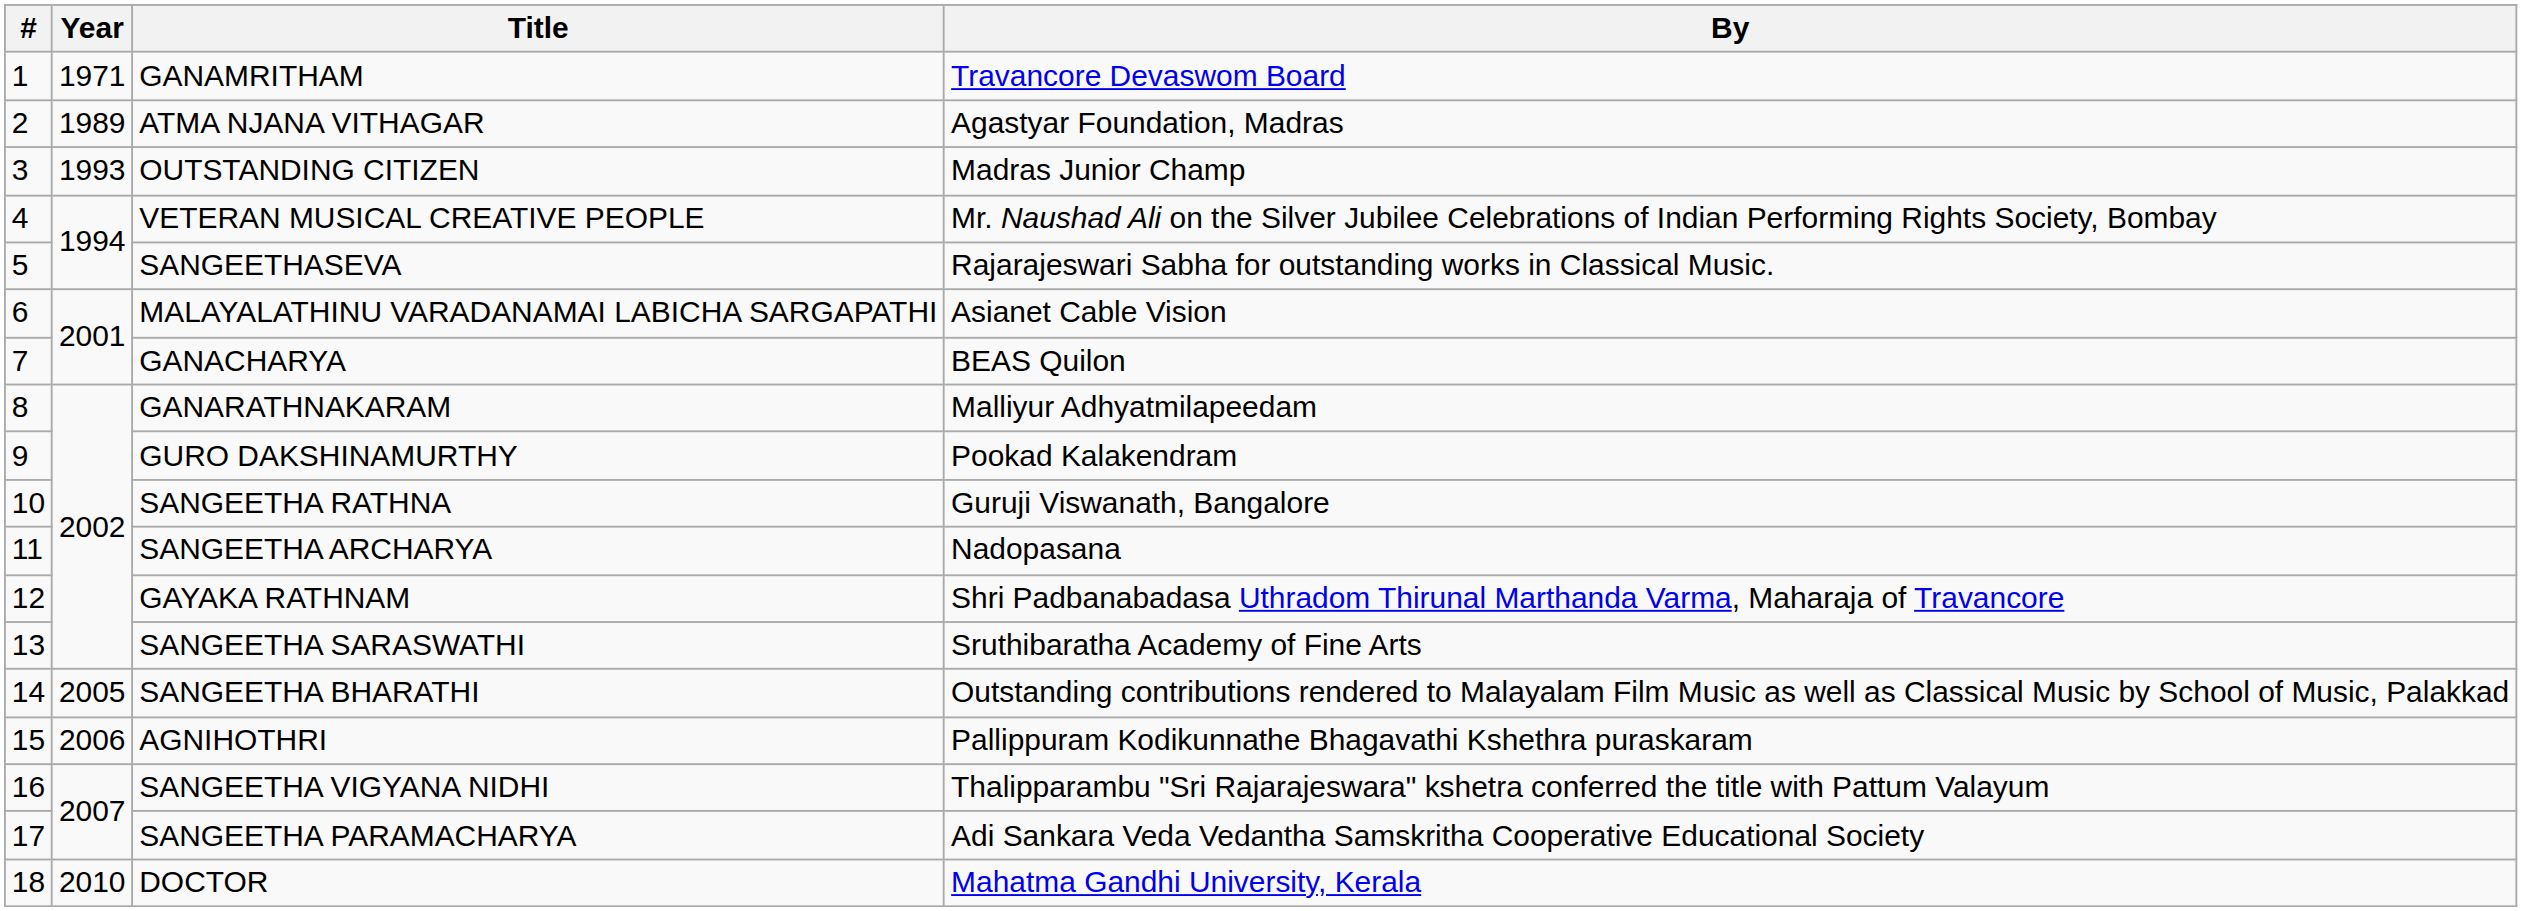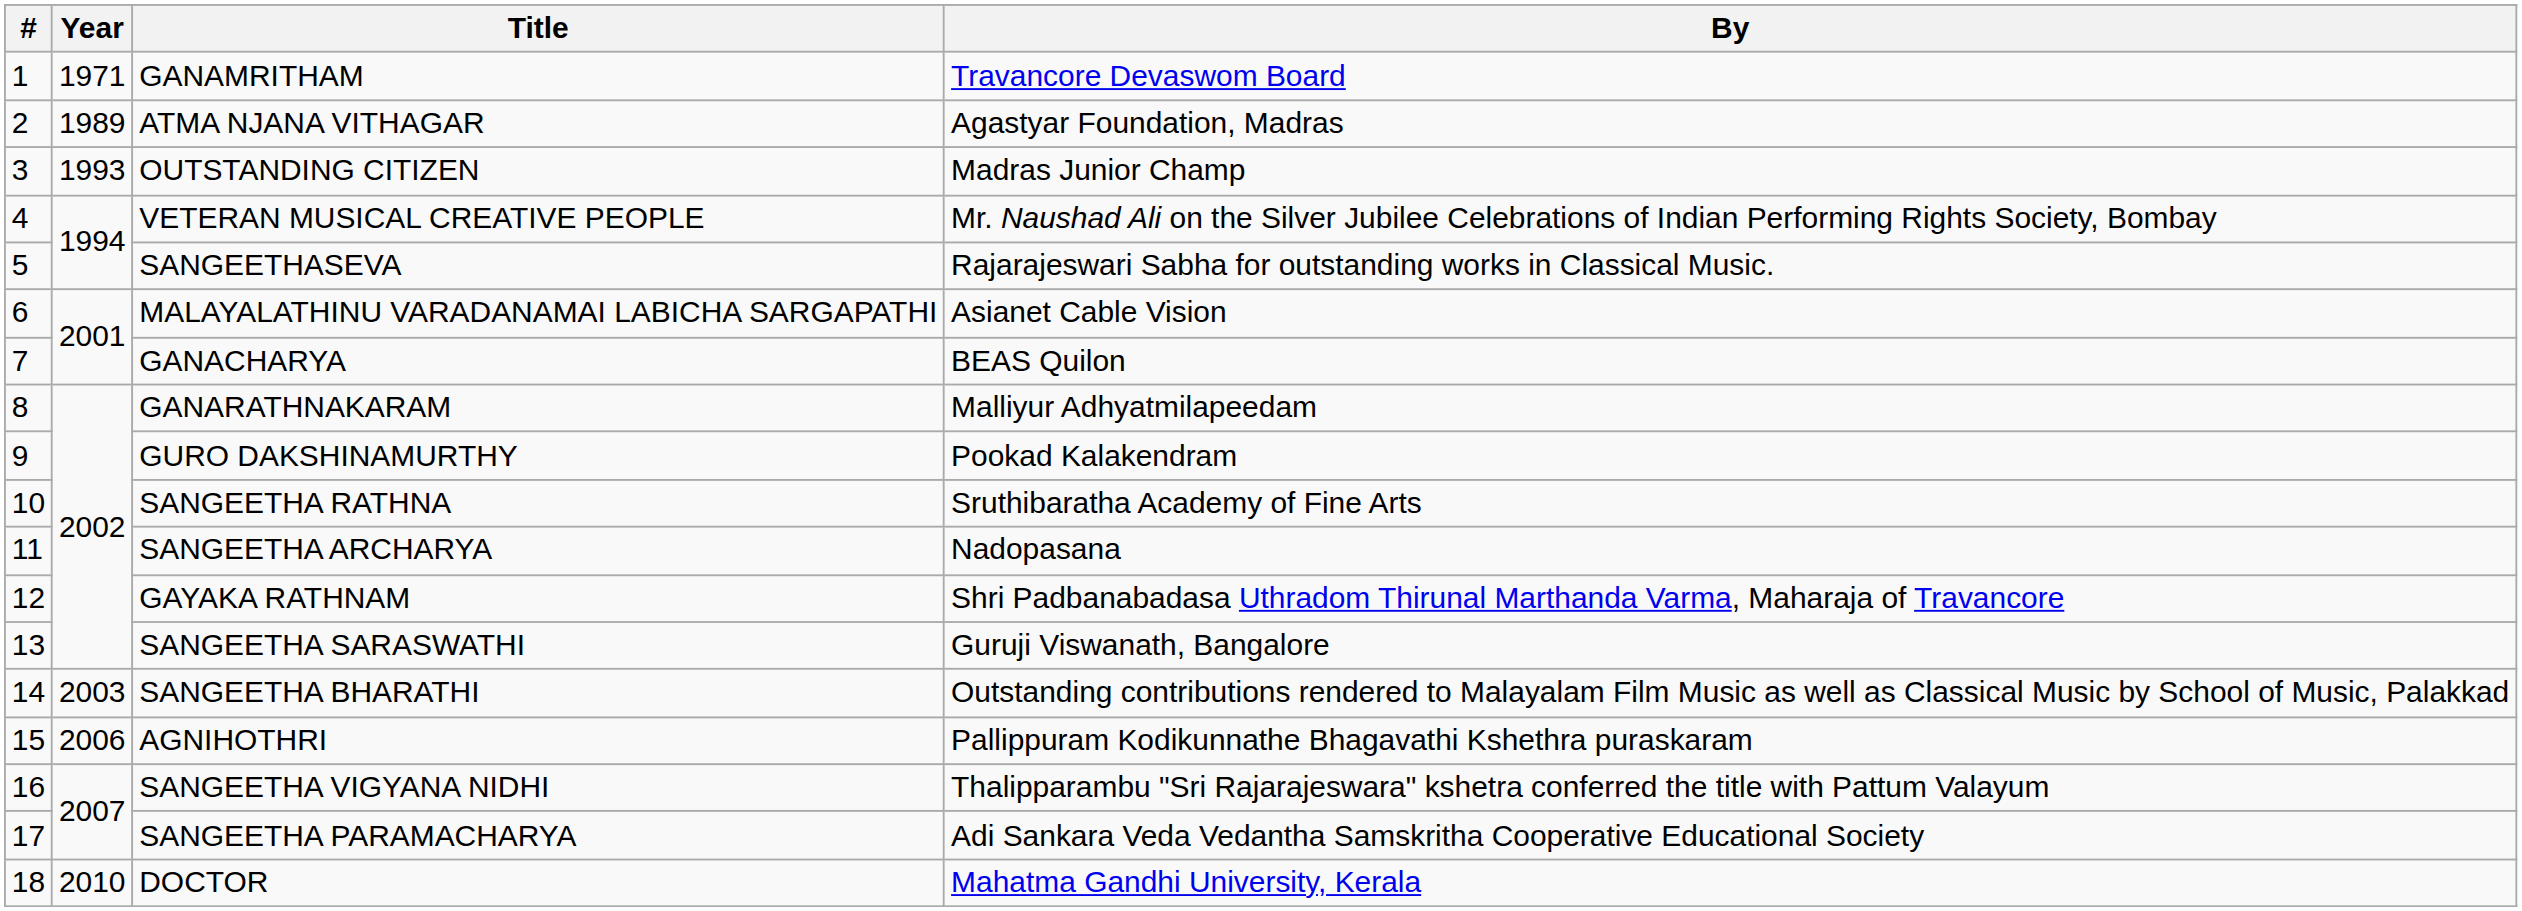SANGEETHA RATHNA | By: Guruji Viswanath, Bangalore -> Sruthibaratha Academy of Fine Arts
SANGEETHA SARASWATHI | By: Sruthibaratha Academy of Fine Arts -> Guruji Viswanath, Bangalore
SANGEETHA BHARATHI | Year: 2005 -> 2003
